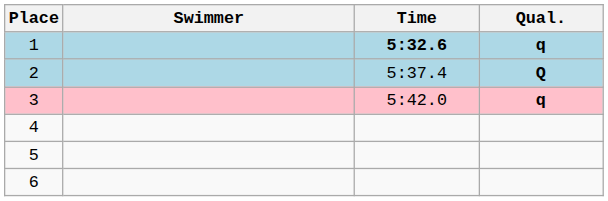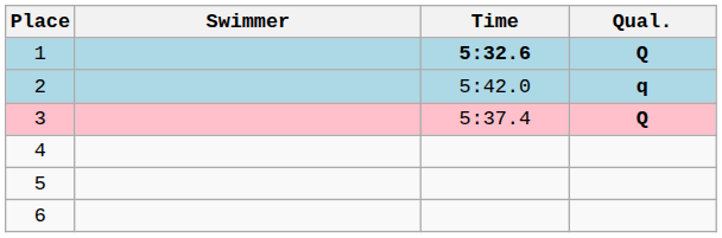1 | Qual.: q -> Q
2 | Time: 5:37.4 -> 5:42.0
2 | Qual.: Q -> q
3 | Time: 5:42.0 -> 5:37.4
3 | Qual.: q -> Q
